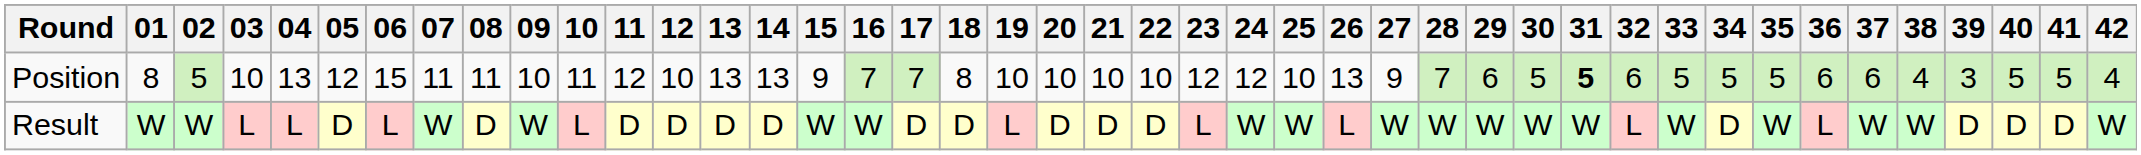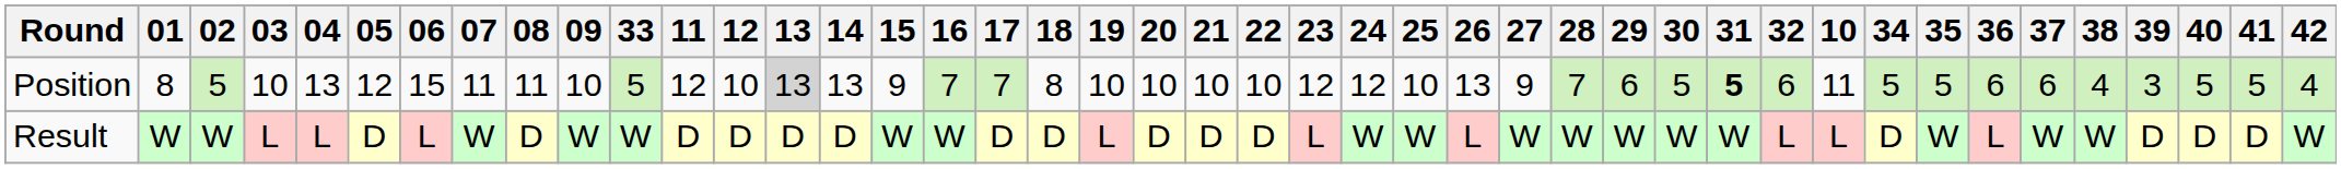columns swapped: 10 <-> 33
Position | 13: no background -> lightgrey background
